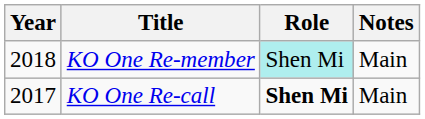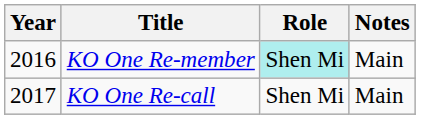KO One Re-member | Year: 2018 -> 2016
KO One Re-call | Role: bold -> normal
